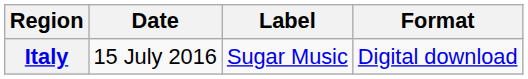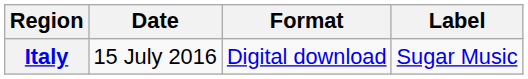columns swapped: Format <-> Label
